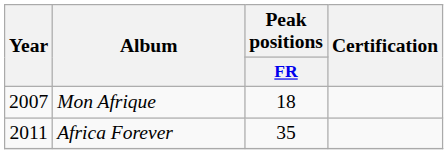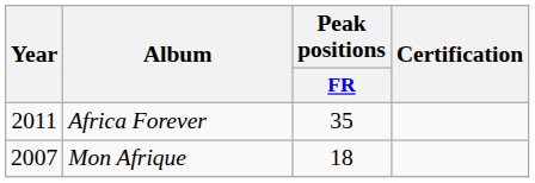rows swapped: Mon Afrique <-> Africa Forever
